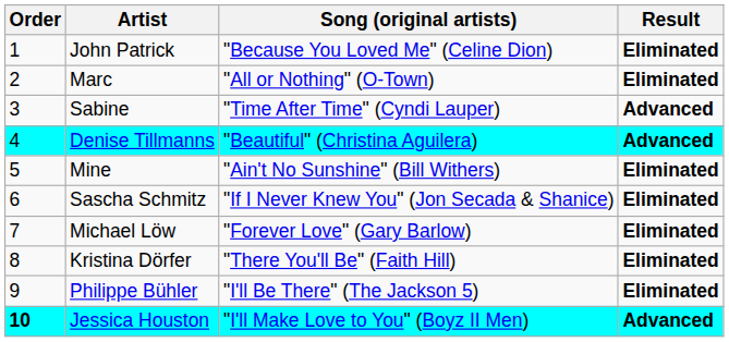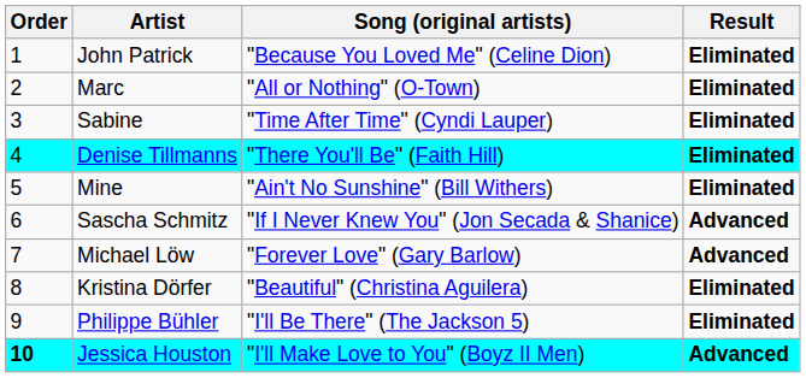Sabine | Result: Advanced -> Eliminated
Denise Tillmanns | Song (original artists): "Beautiful" (Christina Aguilera) -> "There You'll Be" (Faith Hill)
Denise Tillmanns | Result: Advanced -> Eliminated
Sascha Schmitz | Result: Eliminated -> Advanced
Michael Löw | Result: Eliminated -> Advanced
Kristina Dörfer | Song (original artists): "There You'll Be" (Faith Hill) -> "Beautiful" (Christina Aguilera)
